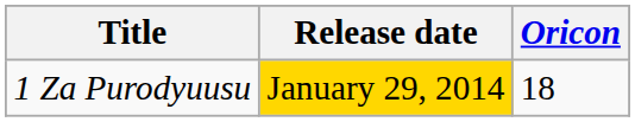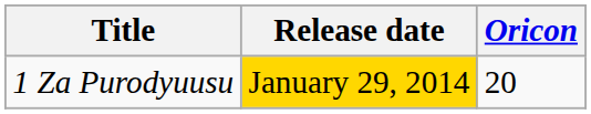1 Za Purodyuusu | Oricon: 18 -> 20
